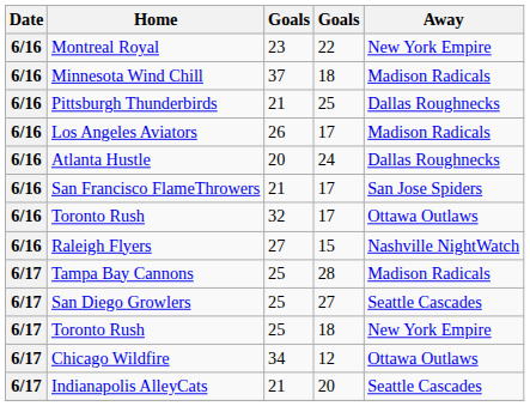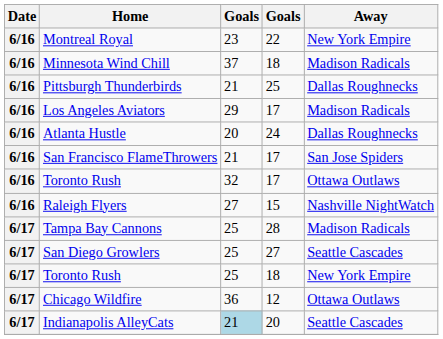Los Angeles Aviators | column 3: 26 -> 29
Chicago Wildfire | column 3: 34 -> 36
Indianapolis AlleyCats | column 3: no background -> lightblue background
